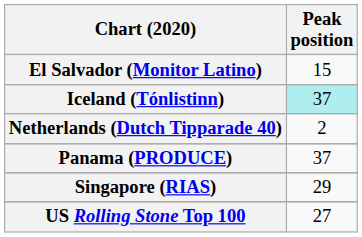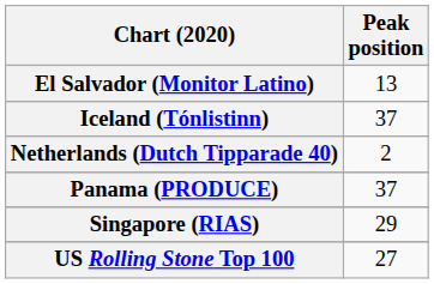El Salvador (Monitor Latino) | Peak position: 15 -> 13
Iceland (Tónlistinn) | Peak position: paleturquoise background -> no background
